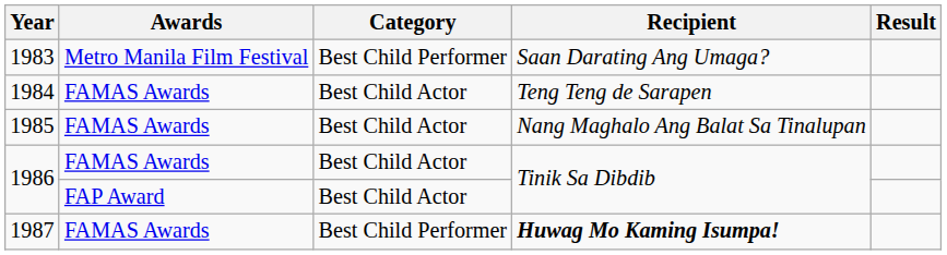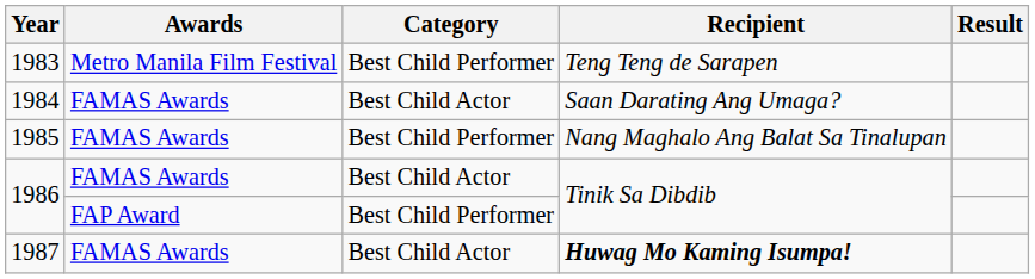1983 | Recipient: Saan Darating Ang Umaga? -> Teng Teng de Sarapen
1984 | Recipient: Teng Teng de Sarapen -> Saan Darating Ang Umaga?
1985 | Category: Best Child Actor -> Best Child Performer
1986 / FAP Award | Category: Best Child Actor -> Best Child Performer
1987 | Category: Best Child Performer -> Best Child Actor
